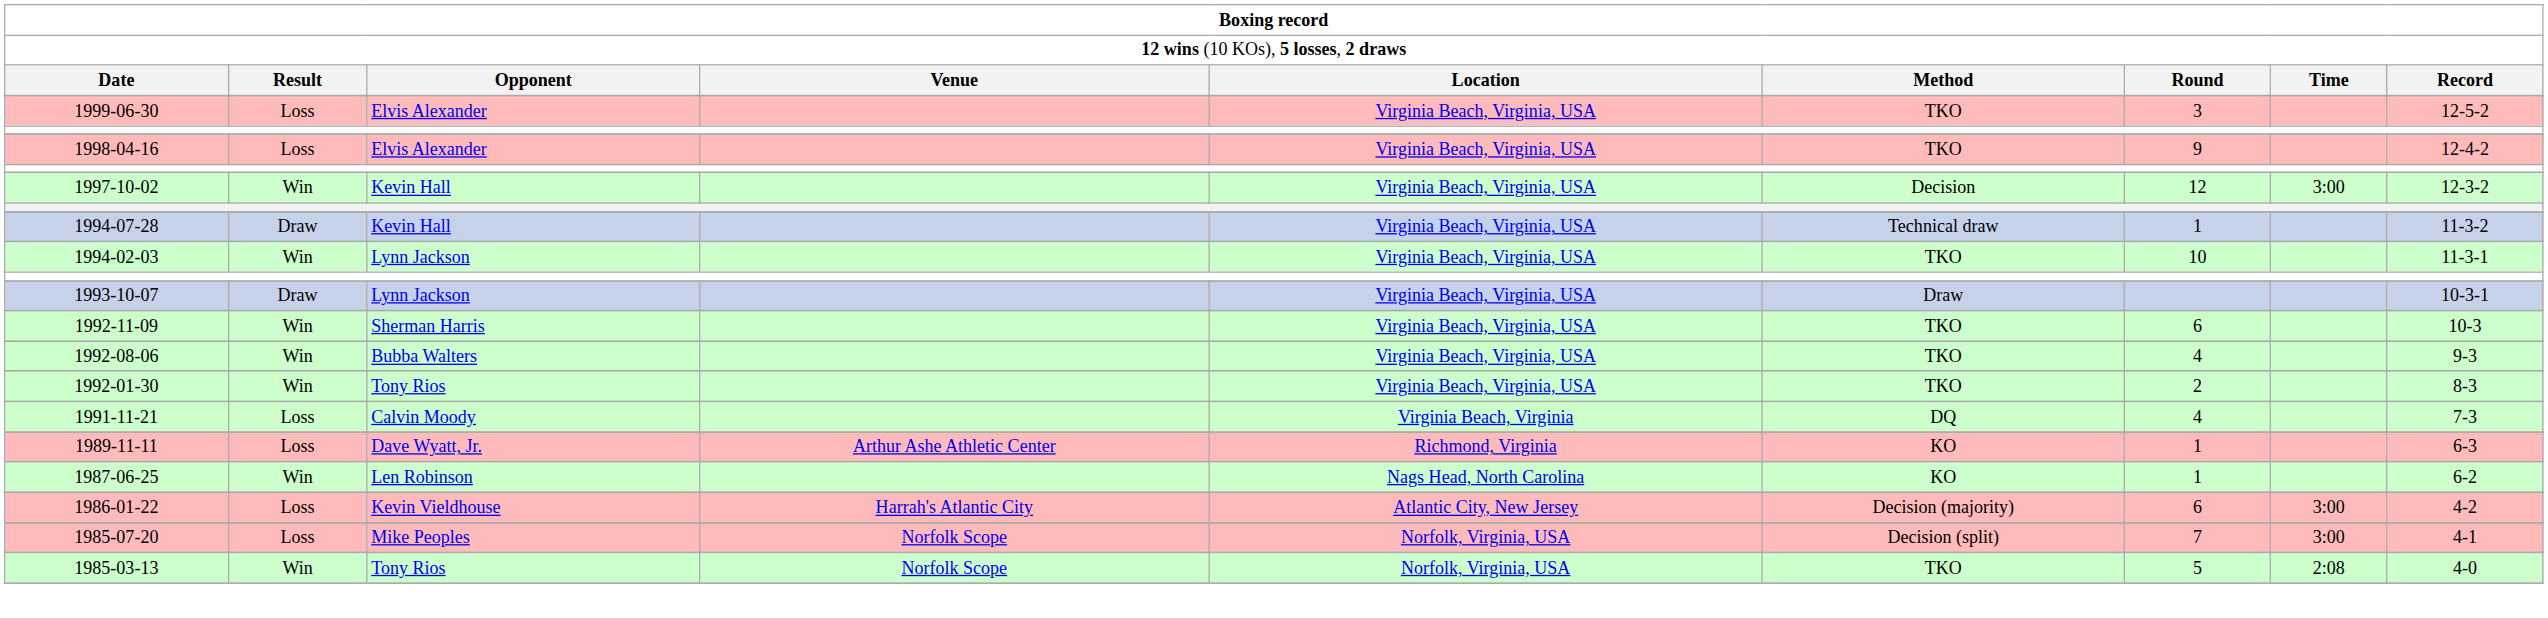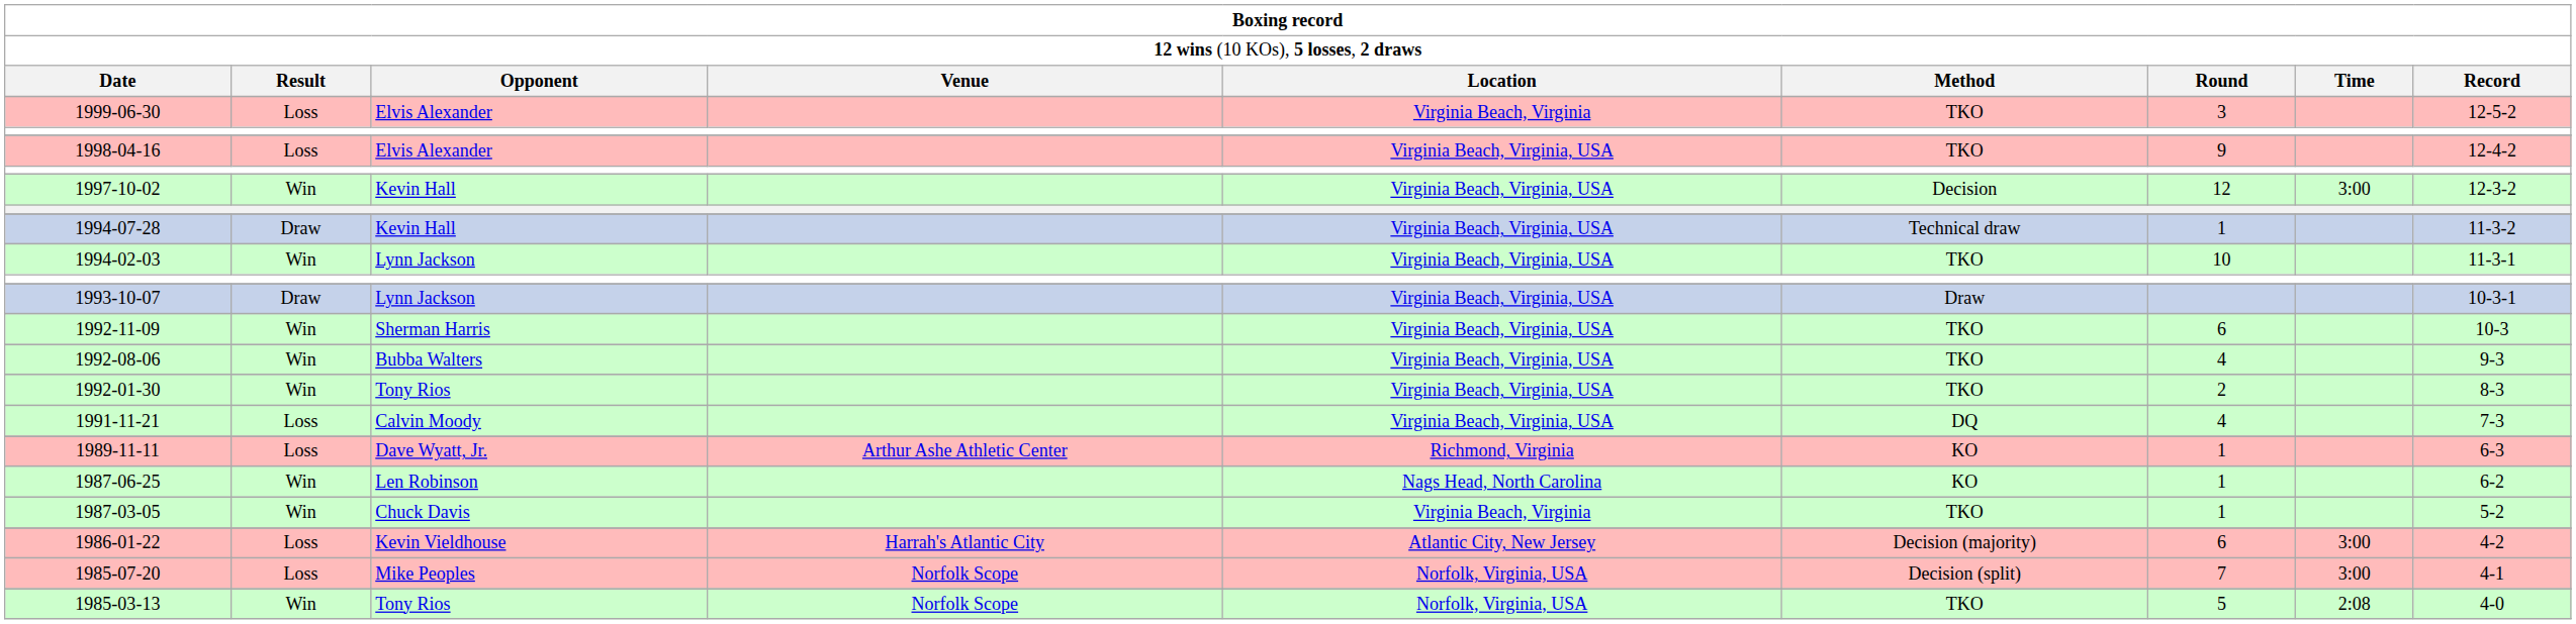1999-06-30 | column 5: Virginia Beach, Virginia, USA -> Virginia Beach, Virginia
1991-11-21 | column 5: Virginia Beach, Virginia -> Virginia Beach, Virginia, USA
+ row: 1987-03-05 | Win | Chuck Davis | Virginia Beach, Virginia | TKO | 1 | 5-2
